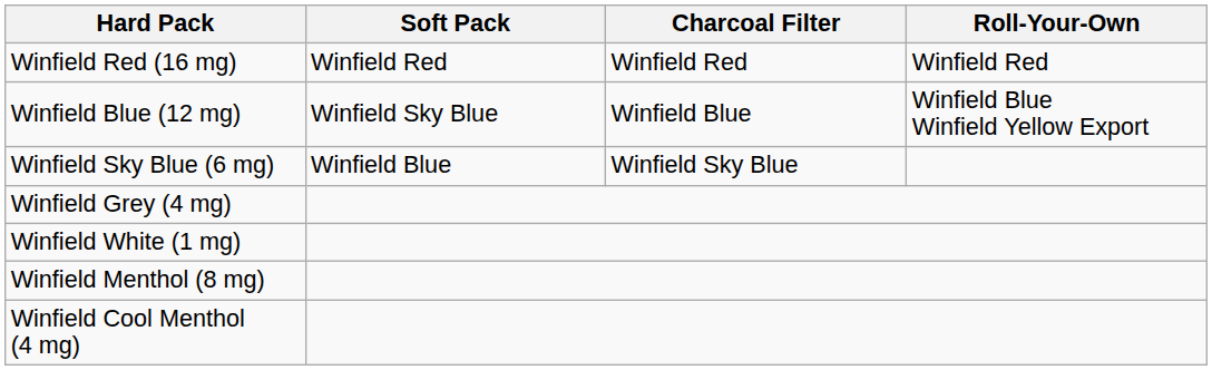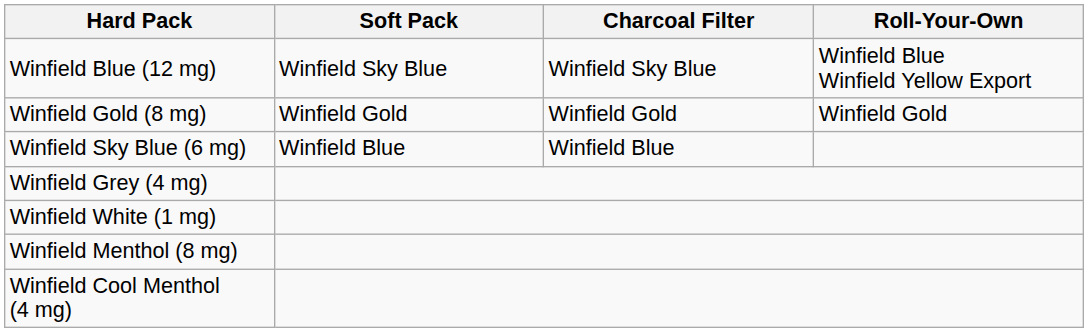- row: Winfield Red (16 mg) | Winfield Red | Winfield Red | Winfield Red
Winfield Blue (12 mg) | Charcoal Filter: Winfield Blue -> Winfield Sky Blue
+ row: Winfield Gold (8 mg) | Winfield Gold | Winfield Gold | Winfield Gold
Winfield Sky Blue (6 mg) | Charcoal Filter: Winfield Sky Blue -> Winfield Blue
